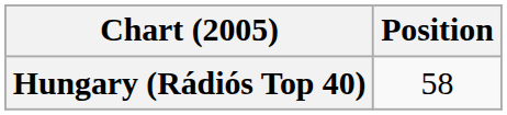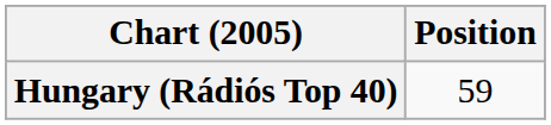Hungary (Rádiós Top 40) | Position: 58 -> 59
